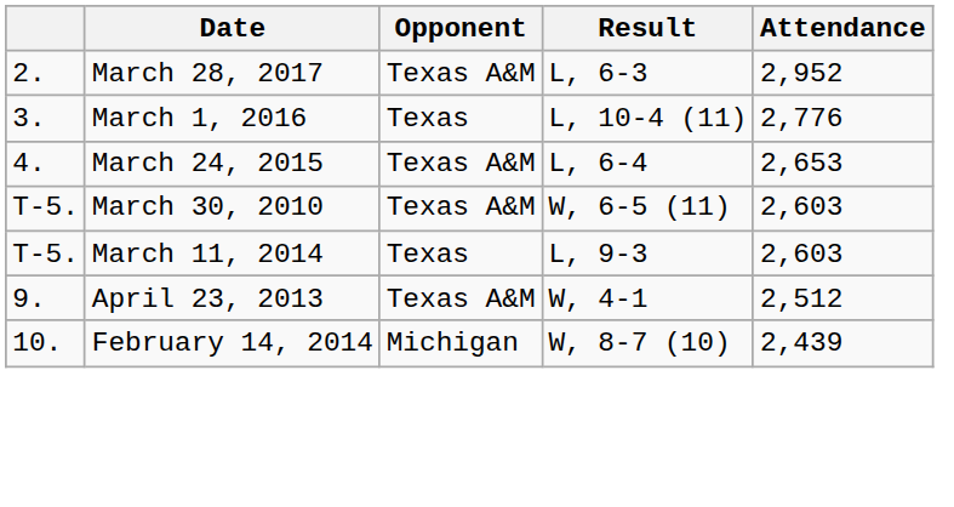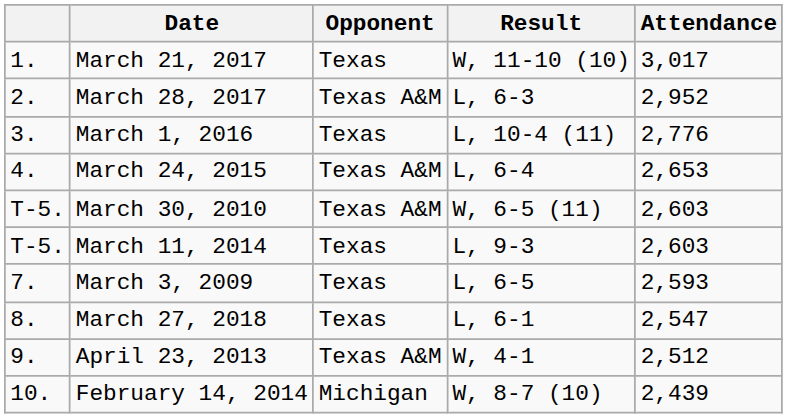+ row: 1. | March 21, 2017 | Texas | W, 11-10 (10) | 3,017
+ row: 7. | March 3, 2009 | Texas | L, 6-5 | 2,593
+ row: 8. | March 27, 2018 | Texas | L, 6-1 | 2,547
